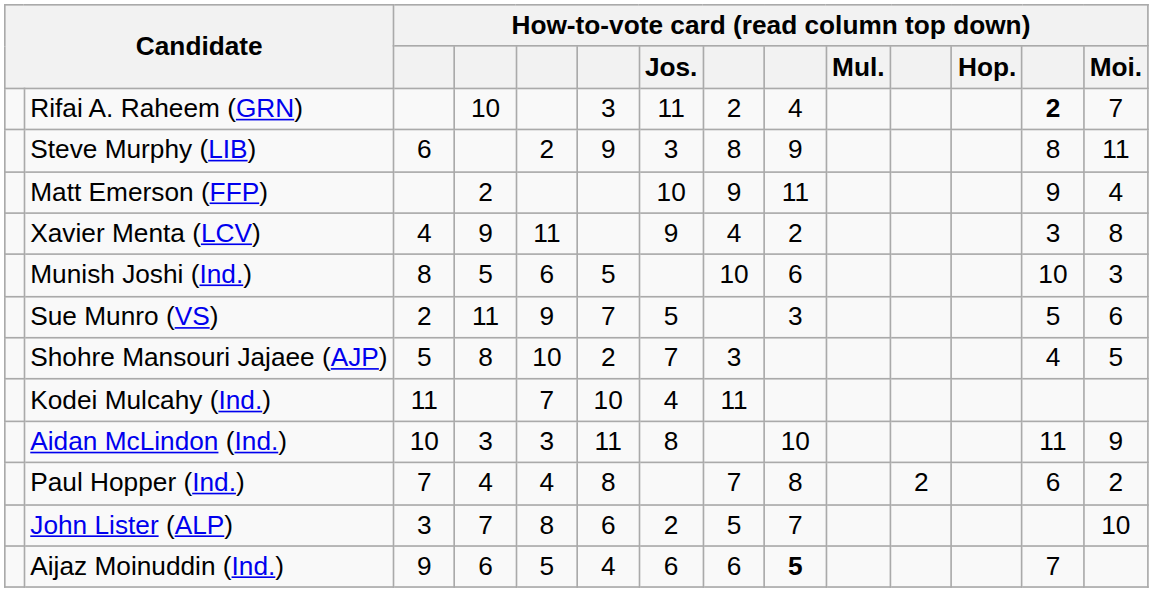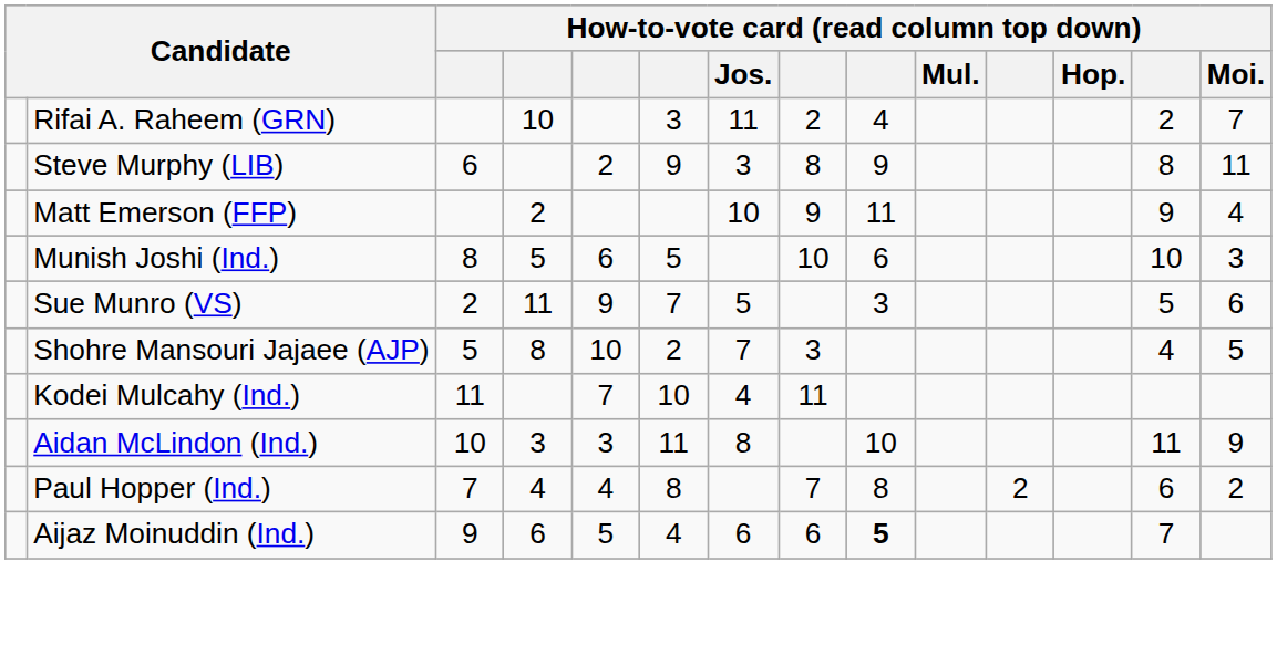Rifai A. Raheem (GRN) | column 13: bold -> normal
- row: Xavier Menta (LCV) | 4 | 9 | 11 | 9 | 4 | 2 | 3 | 8
- row: John Lister (ALP) | 3 | 7 | 8 | 6 | 2 | 5 | 7 | 10
